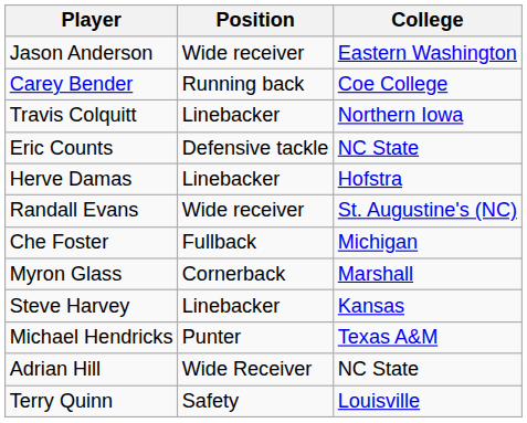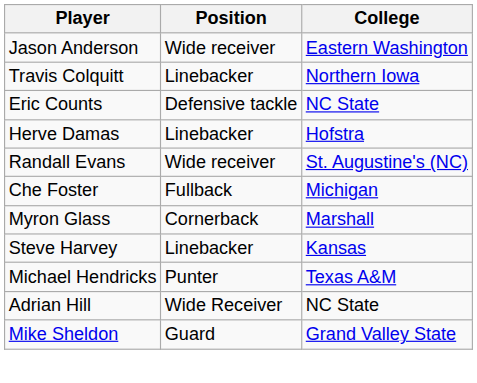- row: Carey Bender | Running back | Coe College
- row: Terry Quinn | Safety | Louisville
+ row: Mike Sheldon | Guard | Grand Valley State
